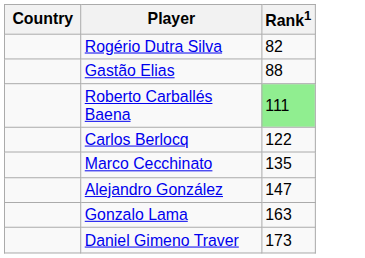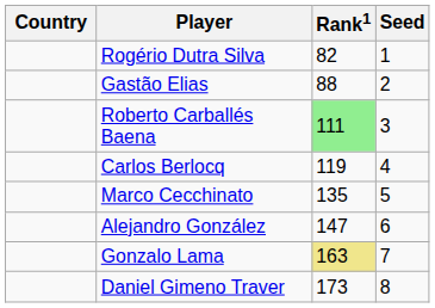+ column: Seed | 1 | 2 | 3 | 4 | 5 | 6 | 7 | 8
Carlos Berlocq | Rank1: 122 -> 119
Gonzalo Lama | Rank1: no background -> khaki background
